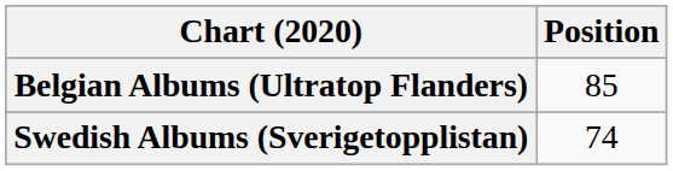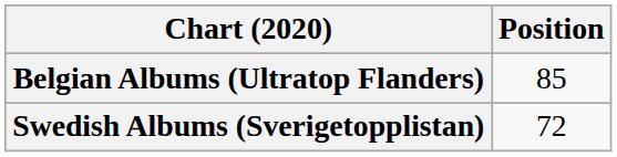Swedish Albums (Sverigetopplistan) | Position: 74 -> 72
